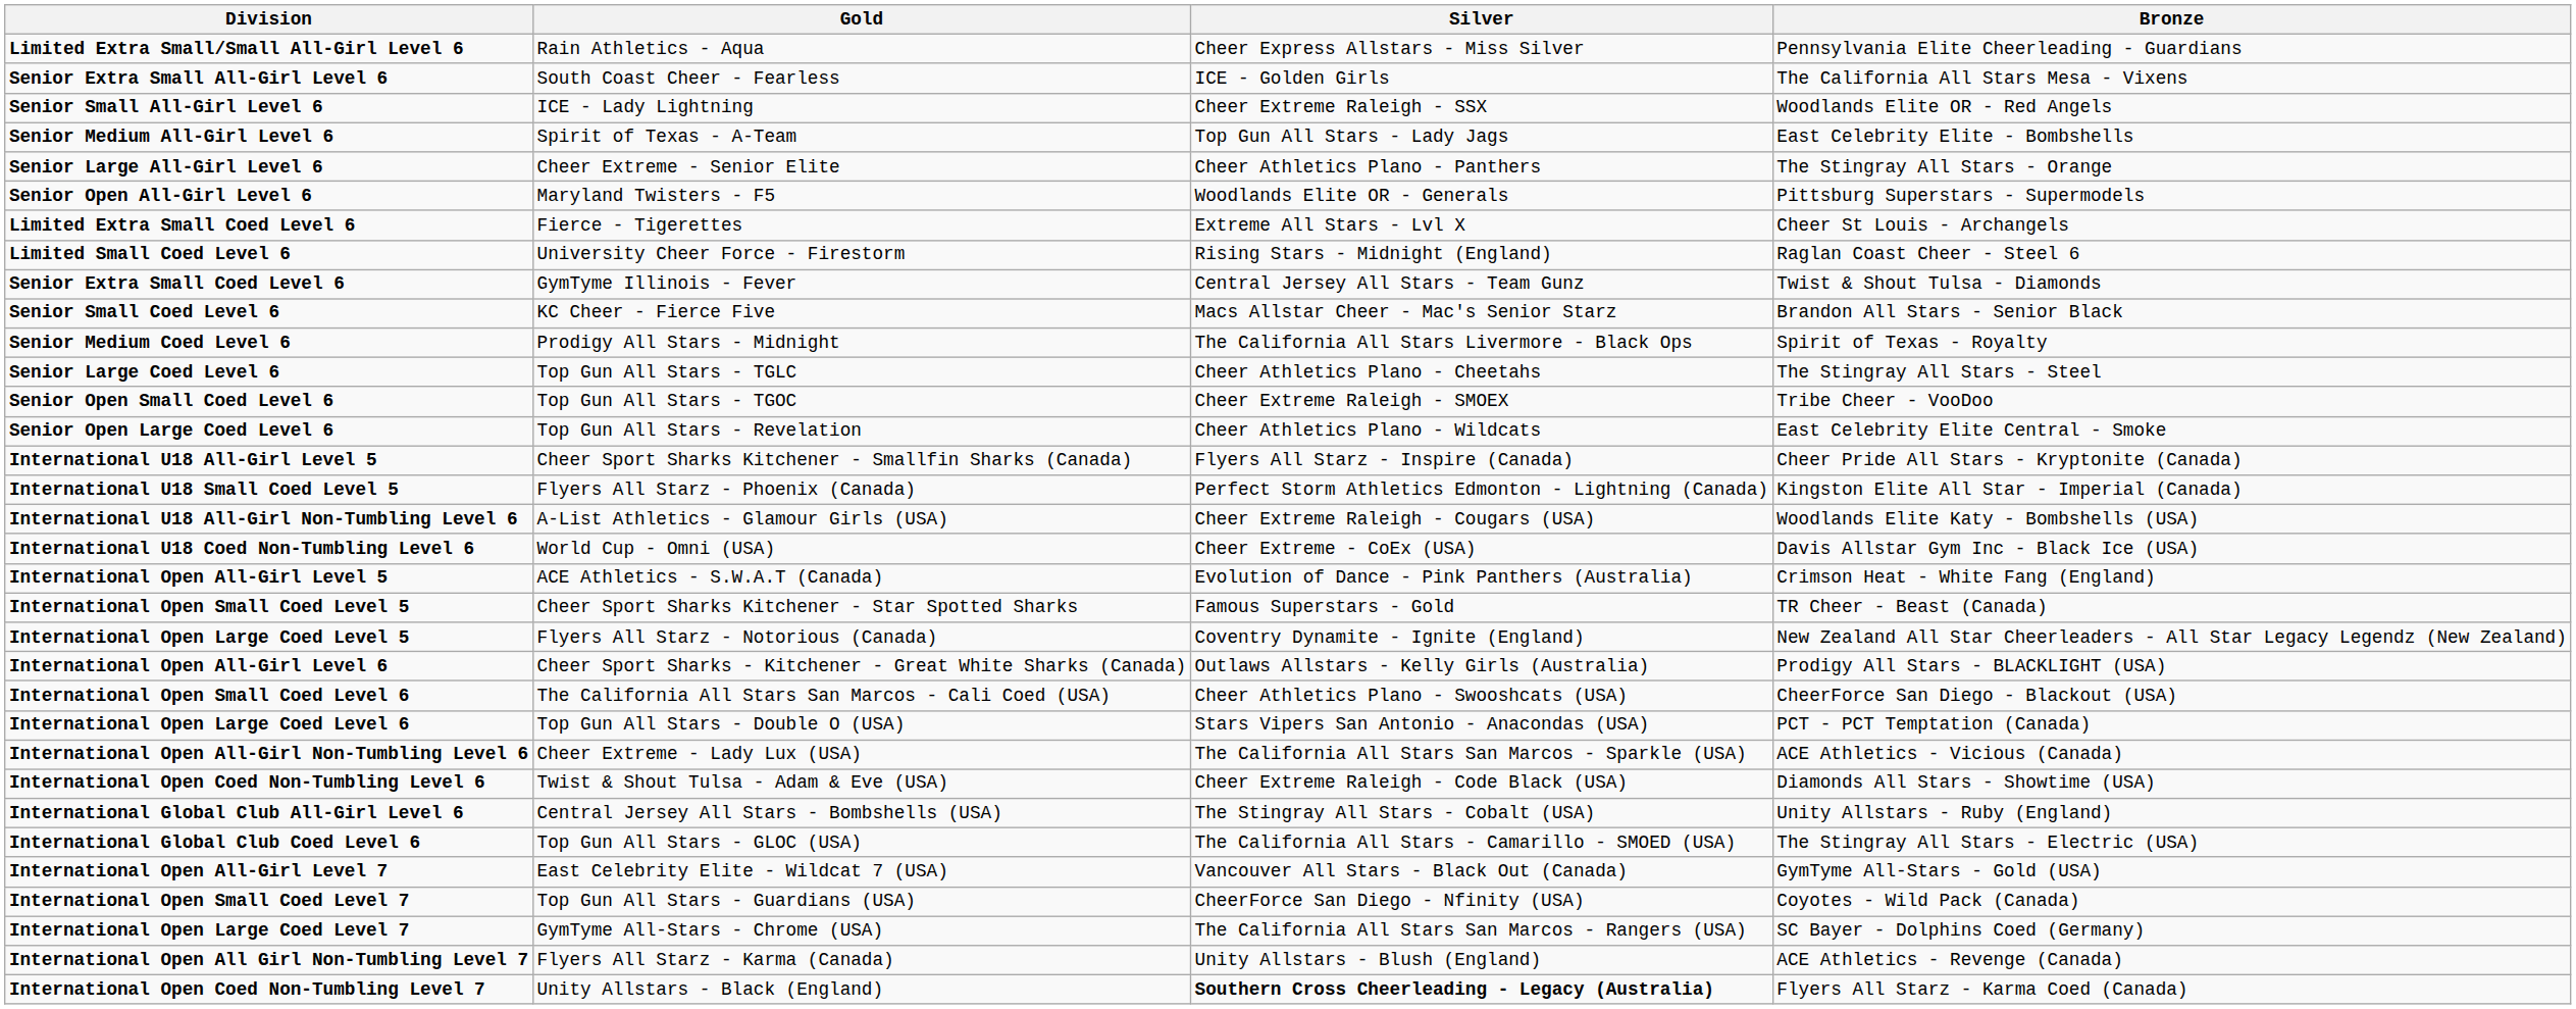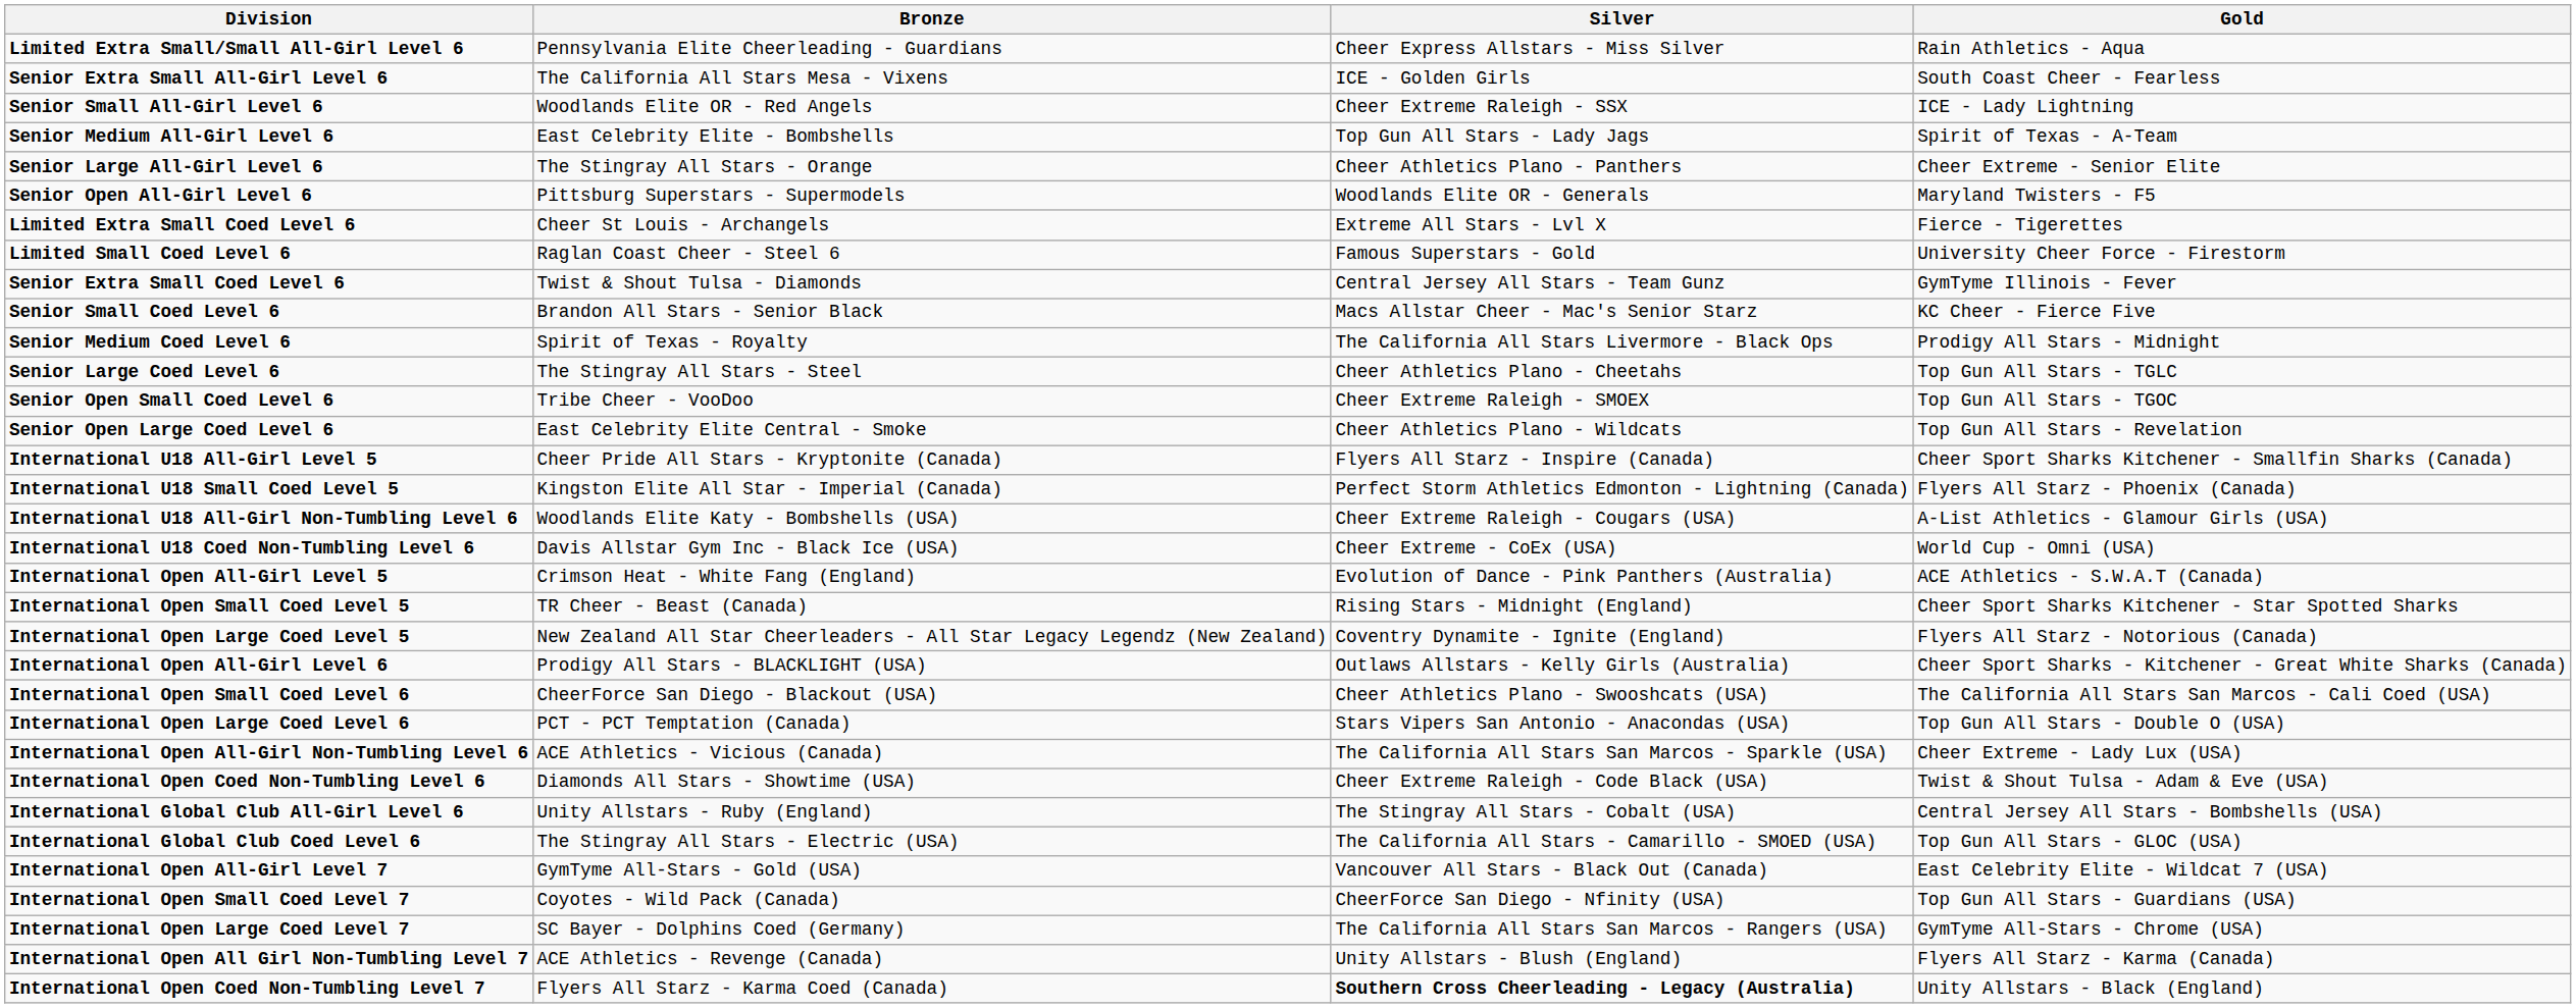columns swapped: Gold <-> Bronze
Limited Small Coed Level 6 | Silver: Rising Stars - Midnight (England) -> Famous Superstars - Gold
International Open Small Coed Level 5 | Silver: Famous Superstars - Gold -> Rising Stars - Midnight (England)
